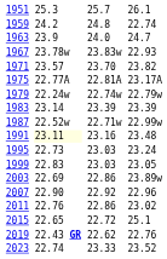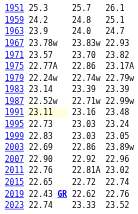1959 | column 7: 22.74 -> 25.1
1975 | column 5: 22.81A -> 22.86
2011 | column 5: 22.86 -> 22.81A
2015 | column 7: 25.1 -> 22.74
